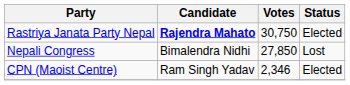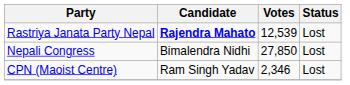Rastriya Janata Party Nepal | Votes: 30,750 -> 12,539
Rastriya Janata Party Nepal | Status: Elected -> Lost
CPN (Maoist Centre) | Status: Elected -> Lost
